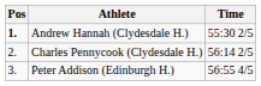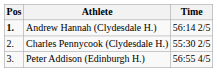Andrew Hannah (Clydesdale H.) | Time: 55:30 2/5 -> 56:14 2/5
Charles Pennycook (Clydesdale H.) | Time: 56:14 2/5 -> 55:30 2/5
